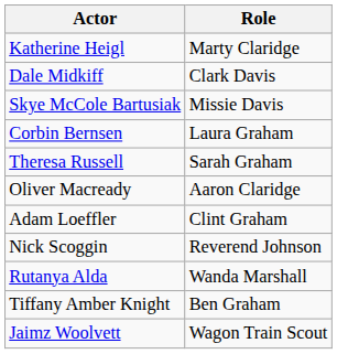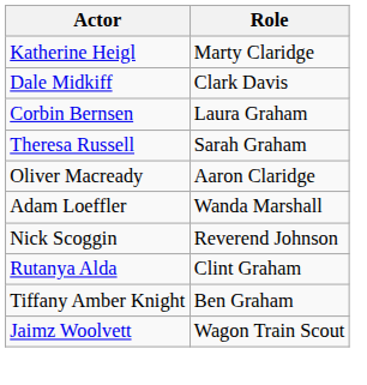- row: Skye McCole Bartusiak | Missie Davis
Adam Loeffler | Role: Clint Graham -> Wanda Marshall
Rutanya Alda | Role: Wanda Marshall -> Clint Graham
